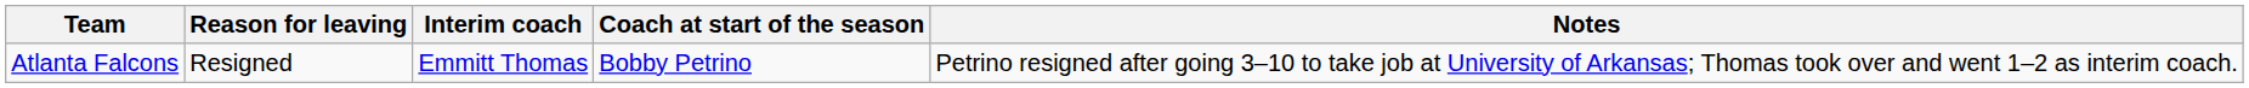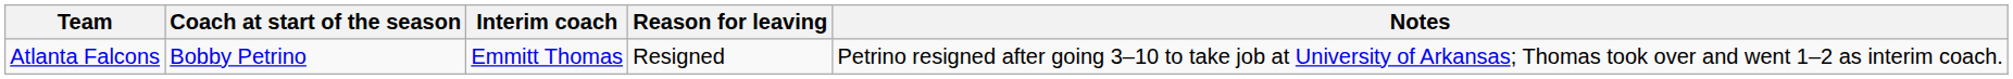columns swapped: Coach at start of the season <-> Reason for leaving
